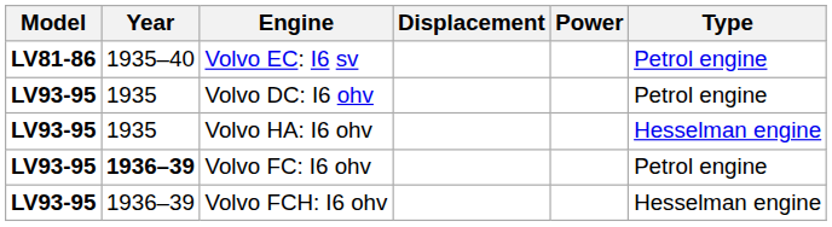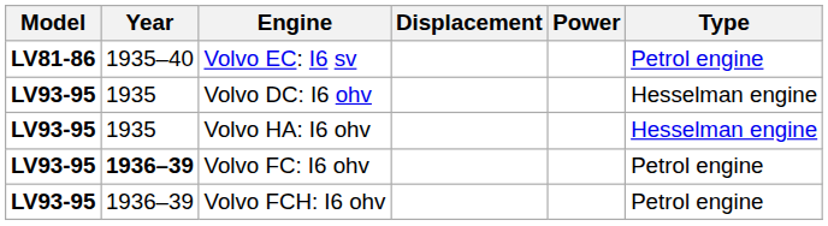Volvo DC: I6 ohv | Type: Petrol engine -> Hesselman engine
Volvo FCH: I6 ohv | Type: Hesselman engine -> Petrol engine
